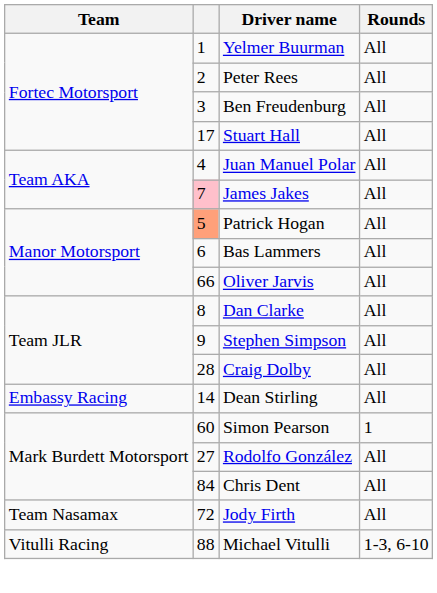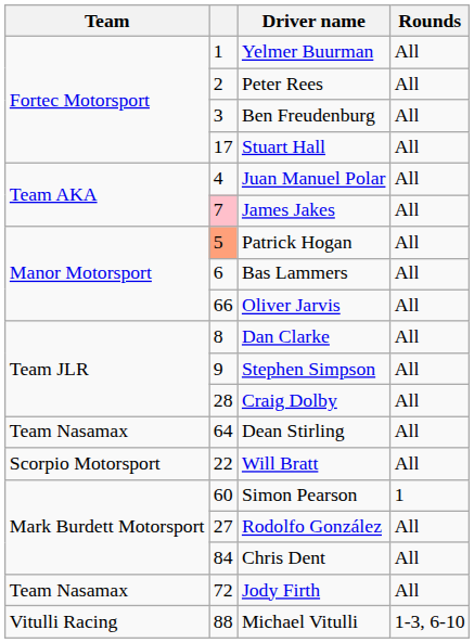Dean Stirling | Team: Embassy Racing -> Team Nasamax
Dean Stirling | column 2: 14 -> 64
+ row: Scorpio Motorsport | 22 | Will Bratt | All
